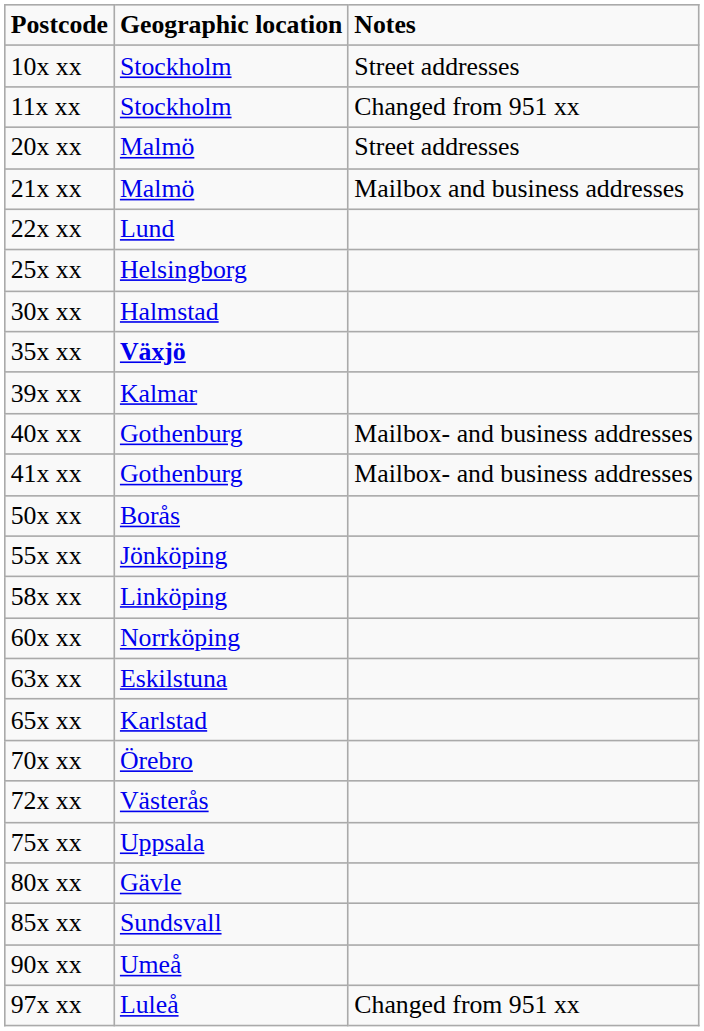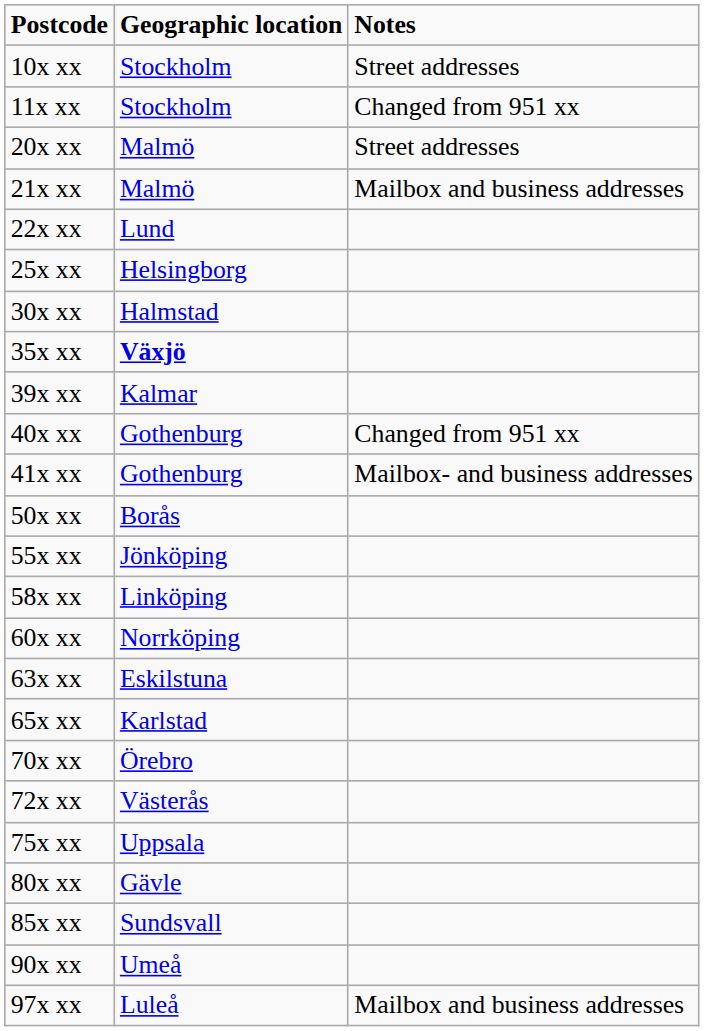40x xx | Notes: Mailbox- and business addresses -> Changed from 951 xx
97x xx | Notes: Changed from 951 xx -> Mailbox and business addresses
